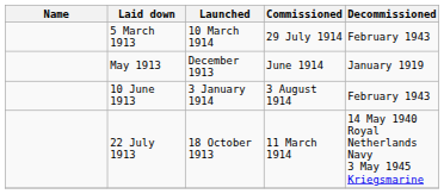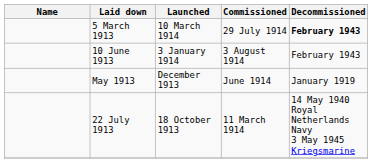5 March 1913 | Decommissioned: normal -> bold
rows swapped: May 1913 <-> 10 June 1913
